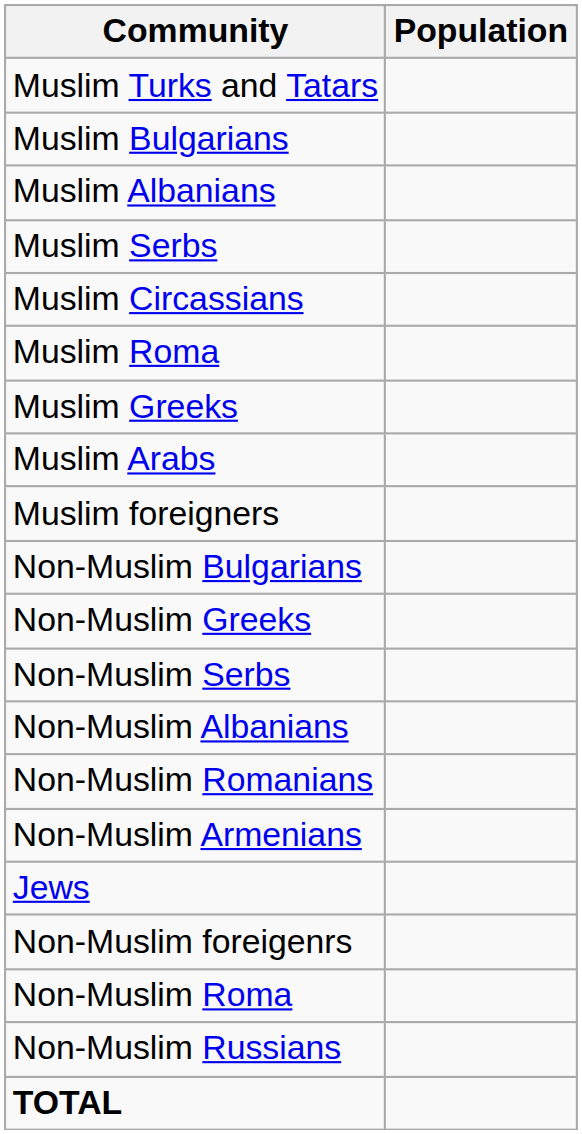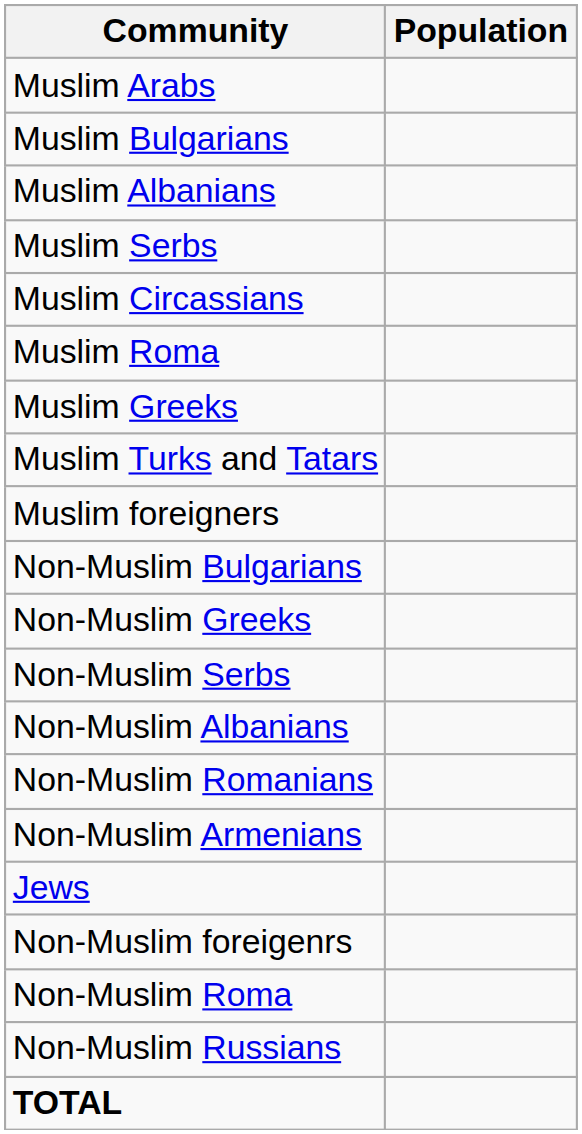rows swapped: Muslim Turks and Tatars <-> Muslim Arabs
